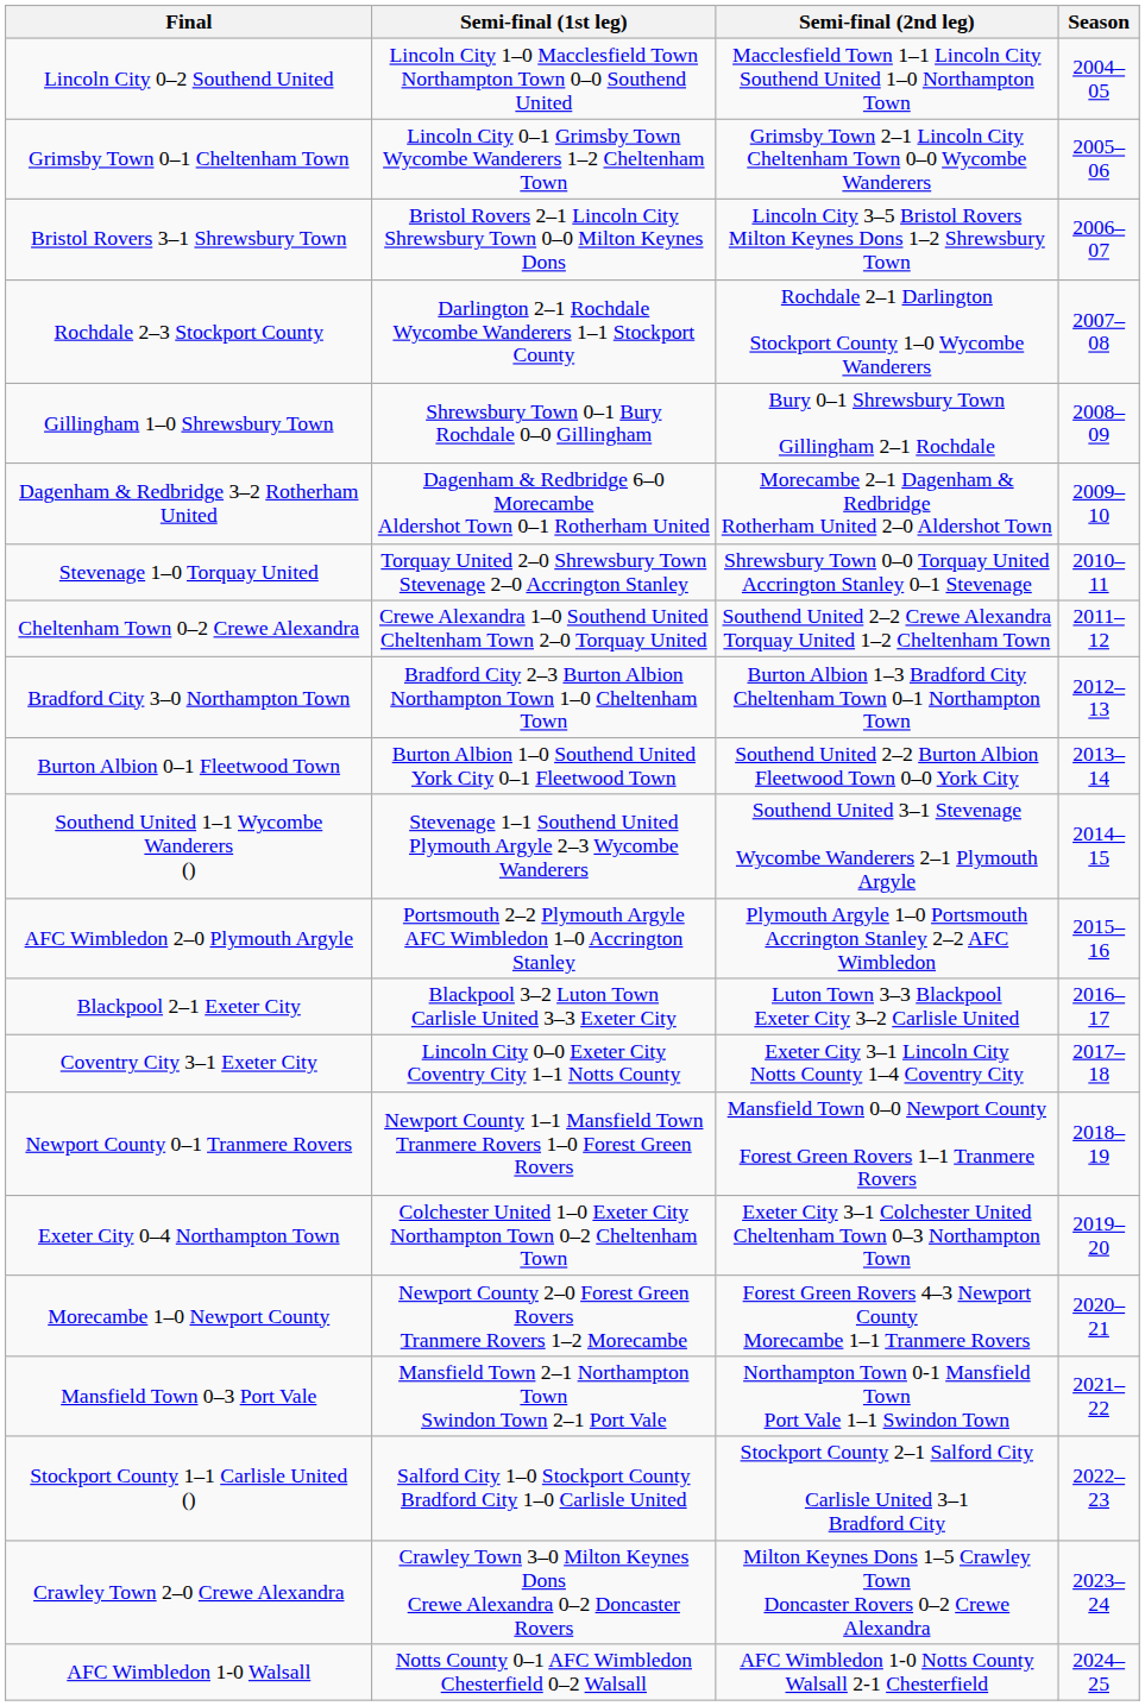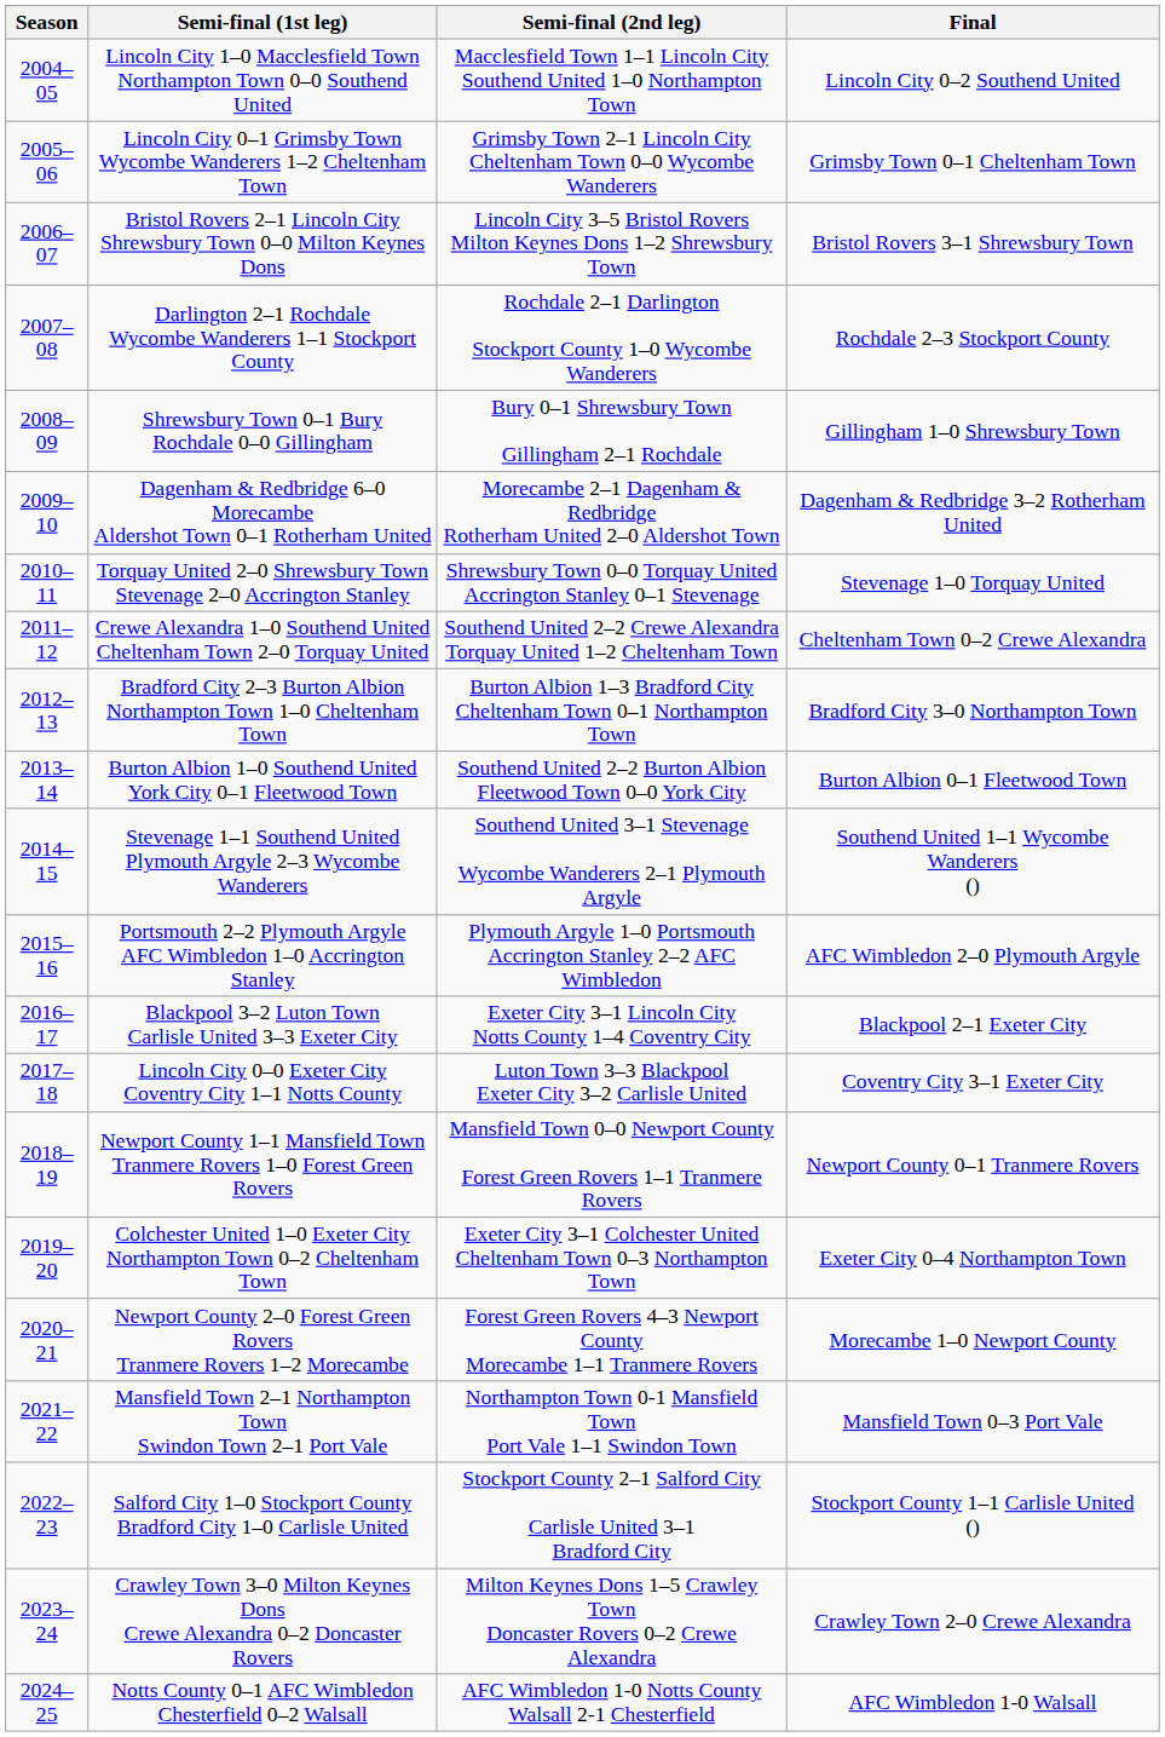columns swapped: Season <-> Final
Blackpool 3–2 Luton Town Carlisle United 3–3 Exeter City | Semi-final (2nd leg): Luton Town 3–3 Blackpool Exeter City 3–2 Carlisle United -> Exeter City 3–1 Lincoln City Notts County 1–4 Coventry City
Lincoln City 0–0 Exeter City Coventry City 1–1 Notts County | Semi-final (2nd leg): Exeter City 3–1 Lincoln City Notts County 1–4 Coventry City -> Luton Town 3–3 Blackpool Exeter City 3–2 Carlisle United
